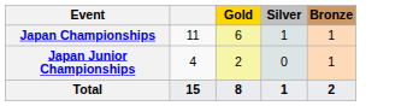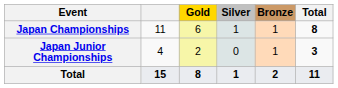+ column: Total | 8 | 3 | 11
